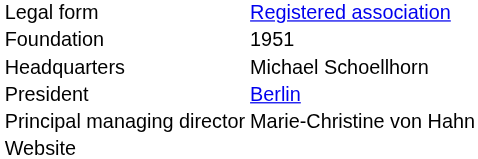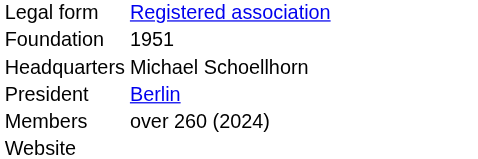- row: Principal managing director | Marie-Christine von Hahn
+ row: Members | over 260 (2024)
